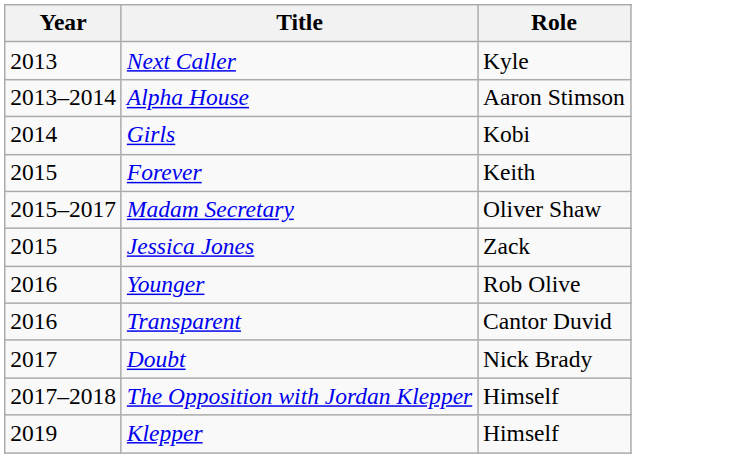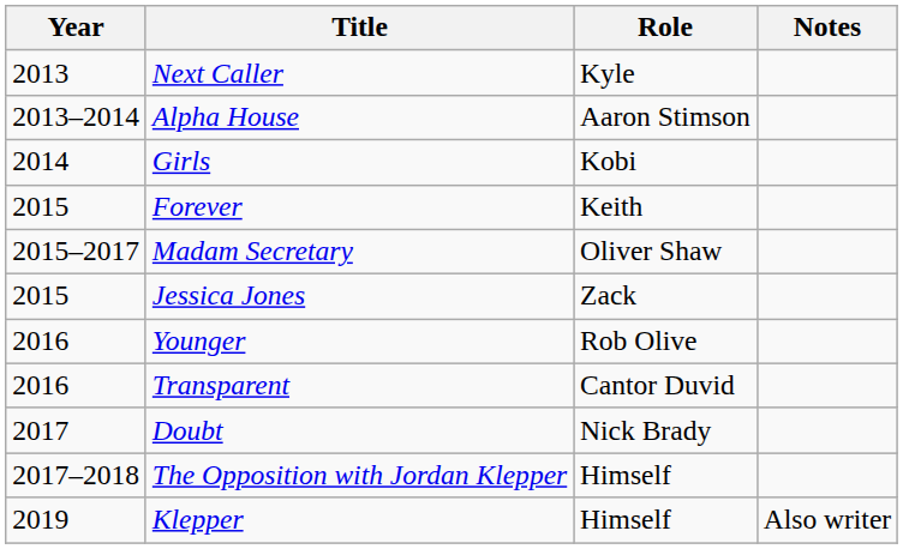+ column: Notes | Also writer
